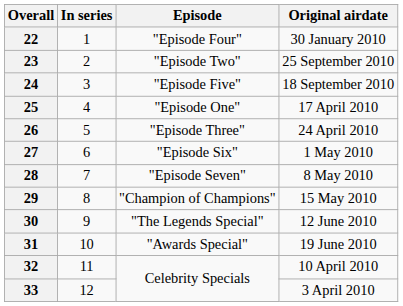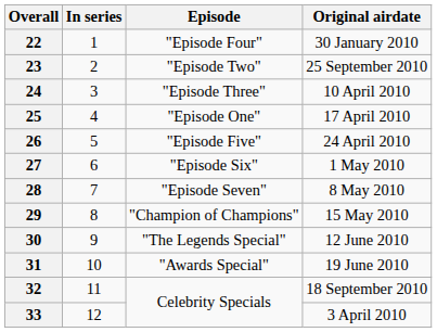24 | Episode: "Episode Five" -> "Episode Three"
24 | Original airdate: 18 September 2010 -> 10 April 2010
26 | Episode: "Episode Three" -> "Episode Five"
32 | Original airdate: 10 April 2010 -> 18 September 2010
